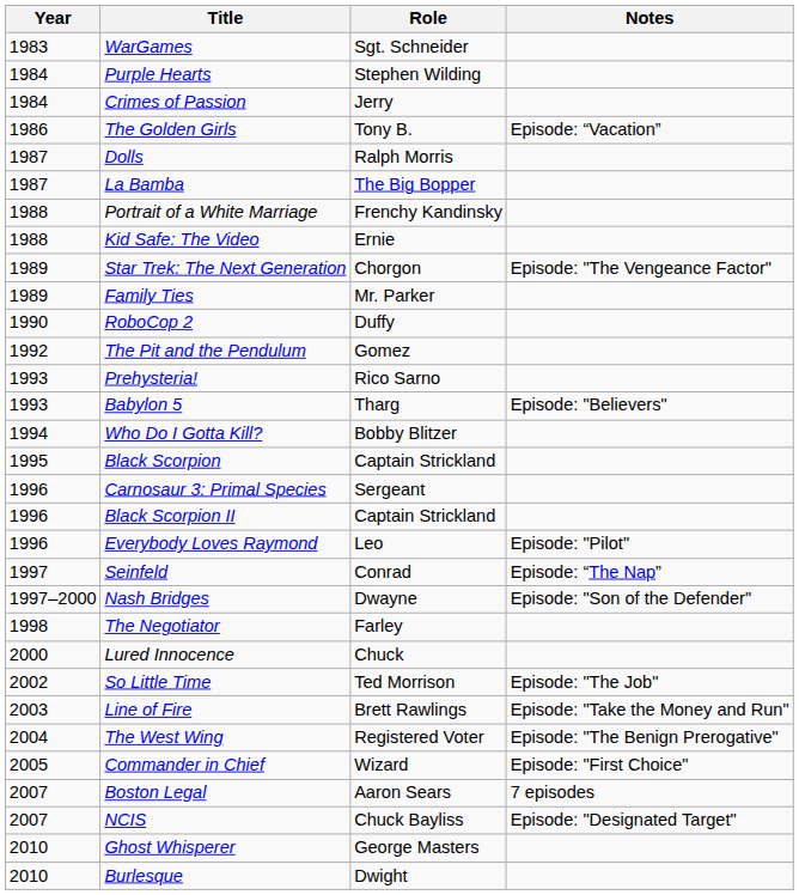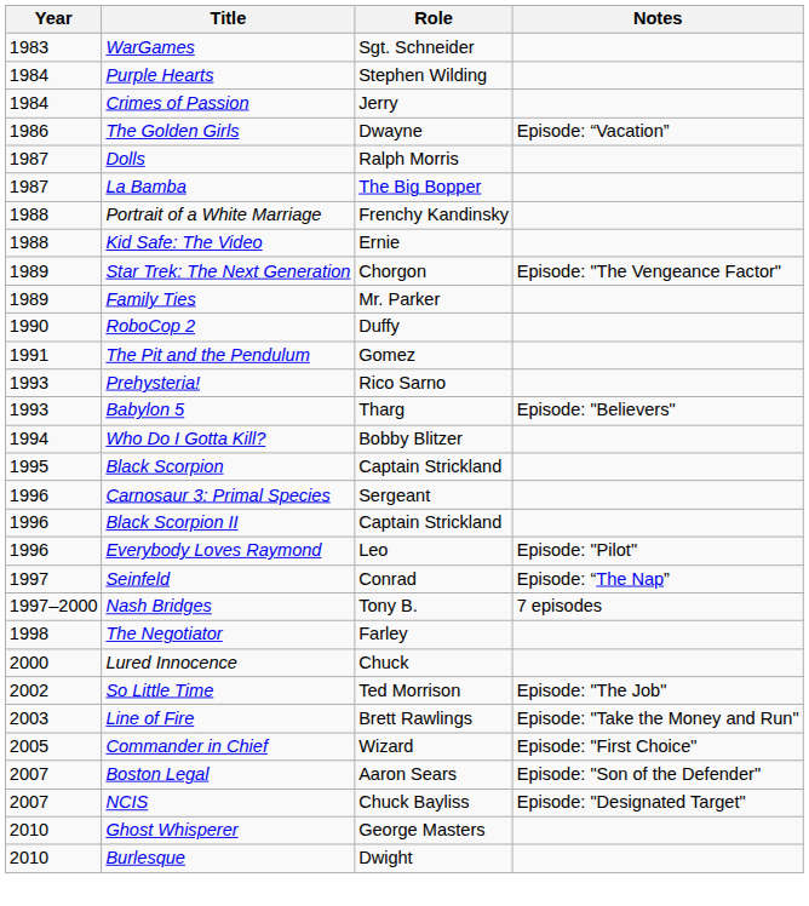The Golden Girls | Role: Tony B. -> Dwayne
The Pit and the Pendulum | Year: 1992 -> 1991
Nash Bridges | Role: Dwayne -> Tony B.
Nash Bridges | Notes: Episode: "Son of the Defender" -> 7 episodes
- row: 2004 | The West Wing | Registered Voter | Episode: "The Benign Prerogative"
Boston Legal | Notes: 7 episodes -> Episode: "Son of the Defender"
